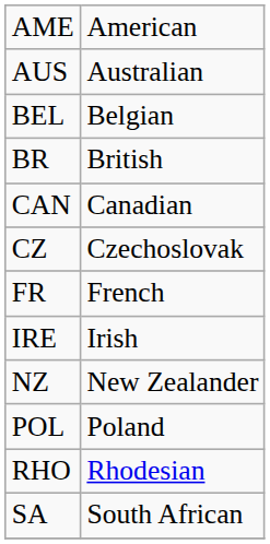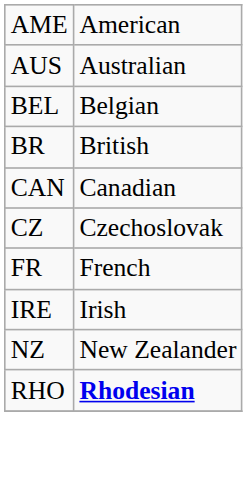- row: POL | Poland
RHO | column 2: normal -> bold
- row: SA | South African
